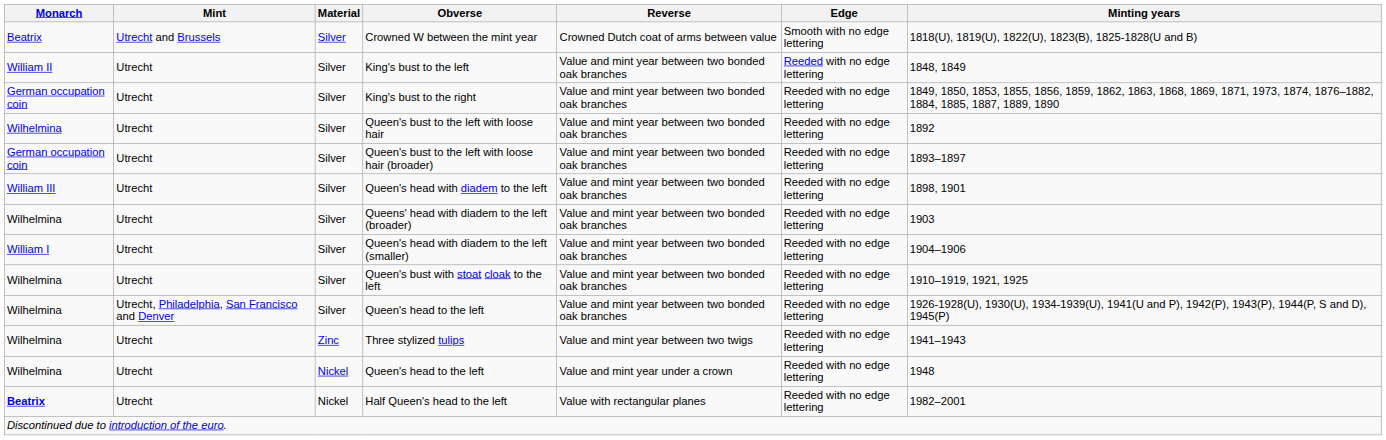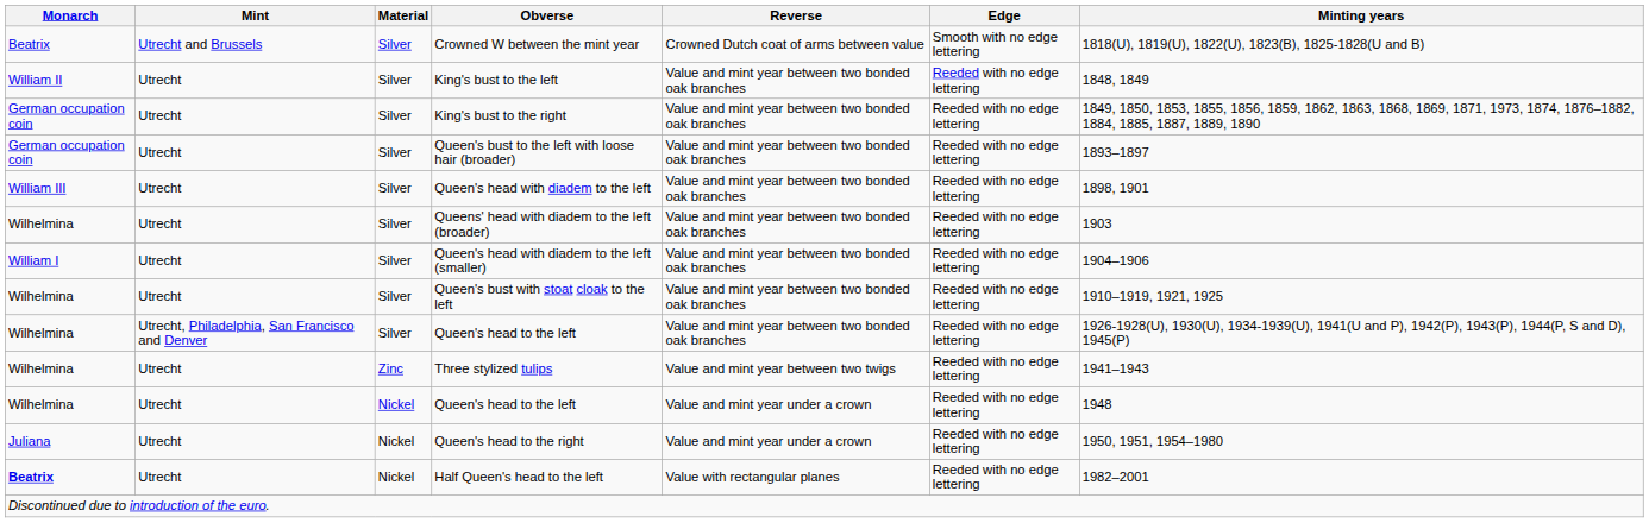- row: Wilhelmina | Utrecht | Silver | Queen's bust to the left with loose hair | Value and mint year between two bonded oak branches | Reeded with no edge lettering | 1892
+ row: Juliana | Utrecht | Nickel | Queen's head to the right | Value and mint year under a crown | Reeded with no edge lettering | 1950, 1951, 1954–1980
